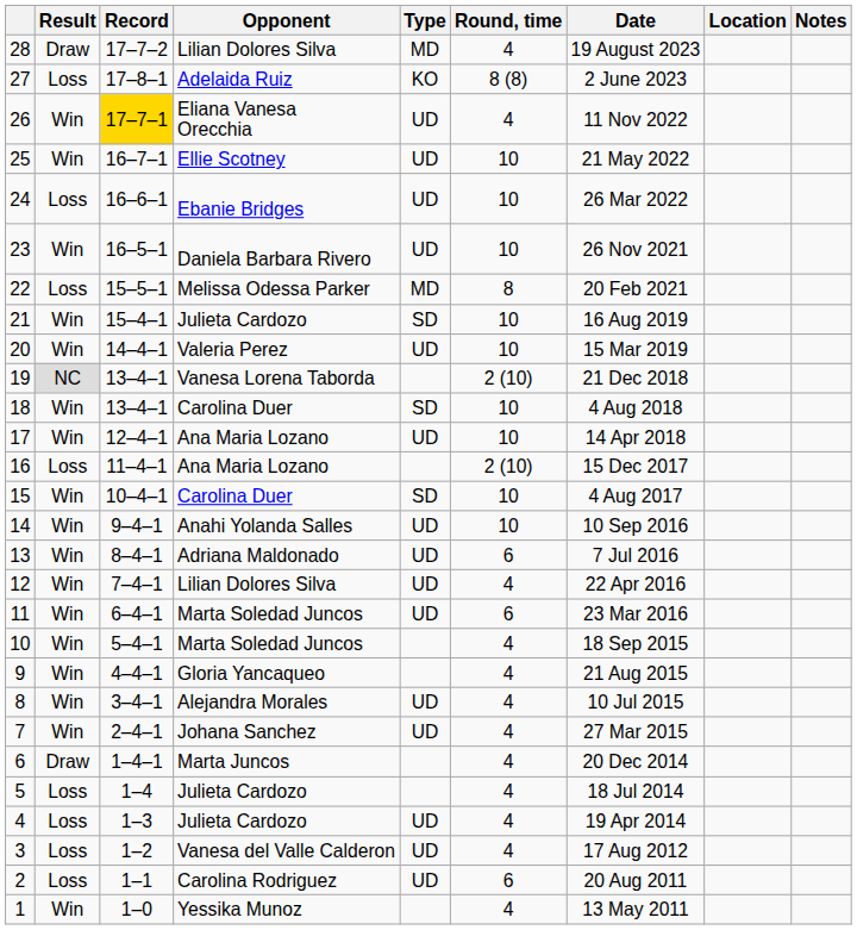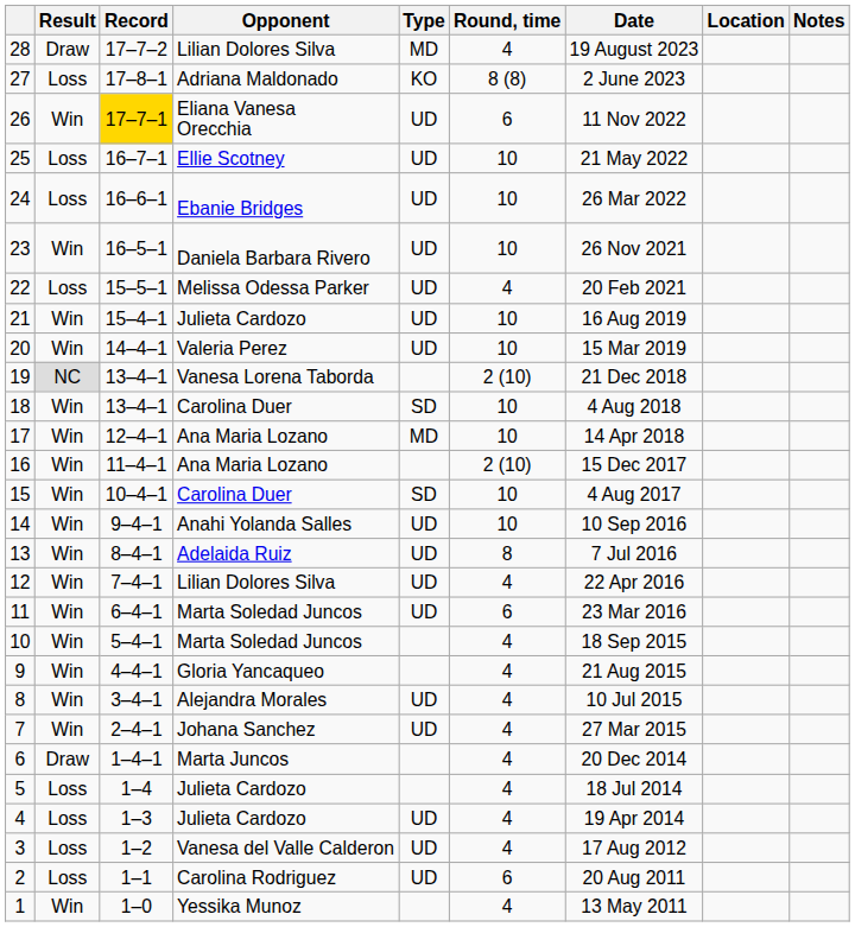27 | Opponent: Adelaida Ruiz -> Adriana Maldonado
26 | Round, time: 4 -> 6
25 | Result: Win -> Loss
22 | Type: MD -> UD
22 | Round, time: 8 -> 4
21 | Type: SD -> UD
17 | Type: UD -> MD
16 | Result: Loss -> Win
13 | Opponent: Adriana Maldonado -> Adelaida Ruiz
13 | Round, time: 6 -> 8
